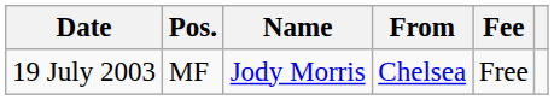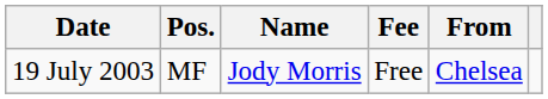columns swapped: From <-> Fee
